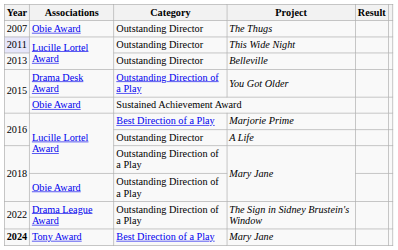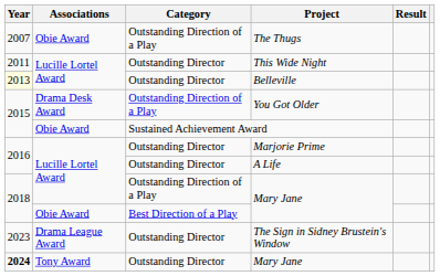The Thugs | Category: Outstanding Director -> Outstanding Direction of a Play
This Wide Night | Year: lavender background -> no background
Belleville | Year: no background -> lightyellow background
Marjorie Prime | Category: Best Direction of a Play -> Outstanding Director
Obie Award / Mary Jane | Category: Outstanding Direction of a Play -> Best Direction of a Play
The Sign in Sidney Brustein's Window | Year: 2022 -> 2023
The Sign in Sidney Brustein's Window | Category: Outstanding Direction of a Play -> Outstanding Director
Tony Award / Mary Jane | Category: Best Direction of a Play -> Outstanding Director
